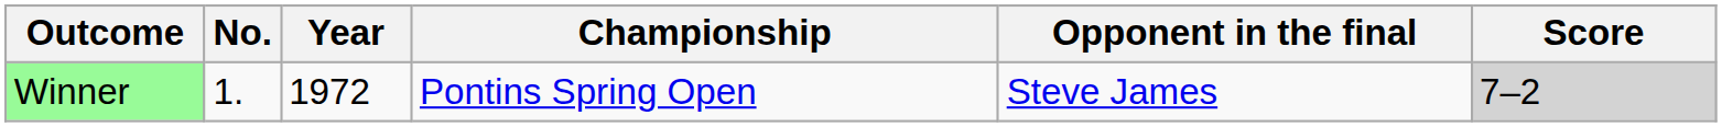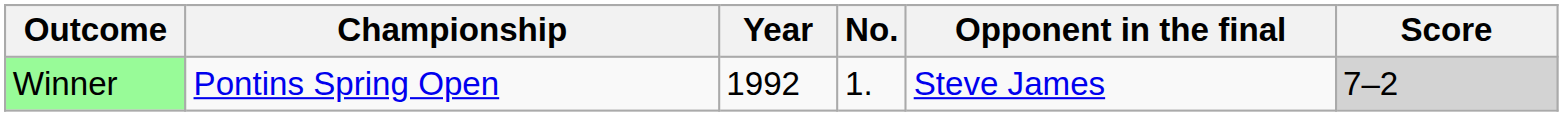columns swapped: No. <-> Championship
Winner | Year: 1972 -> 1992
